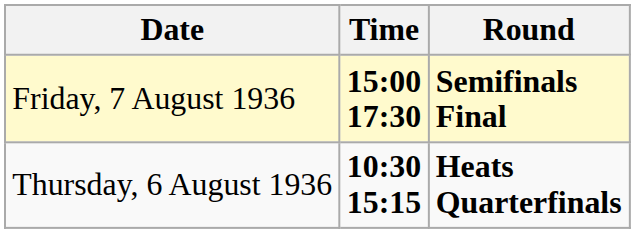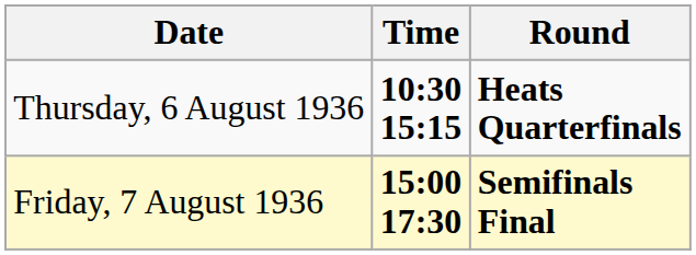rows swapped: Thursday, 6 August 1936 <-> Friday, 7 August 1936
